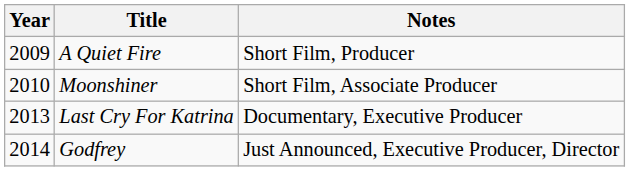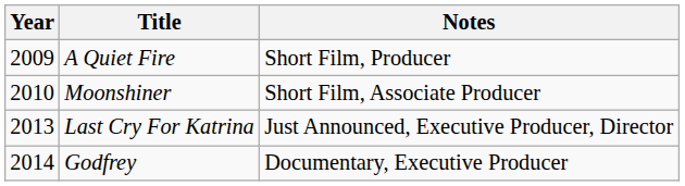Last Cry For Katrina | Notes: Documentary, Executive Producer -> Just Announced, Executive Producer, Director
Godfrey | Notes: Just Announced, Executive Producer, Director -> Documentary, Executive Producer
